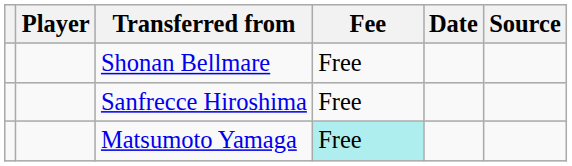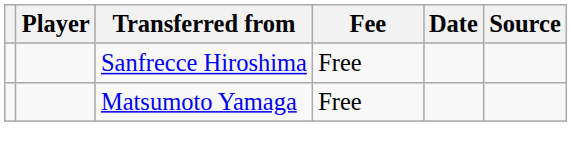- row: Shonan Bellmare | Free
Matsumoto Yamaga | Fee: paleturquoise background -> no background
